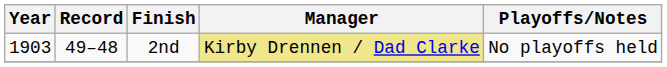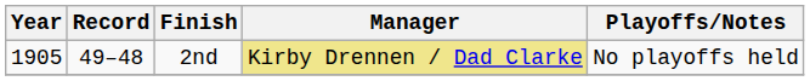2nd | Year: 1903 -> 1905
